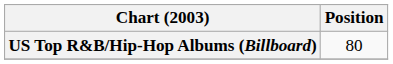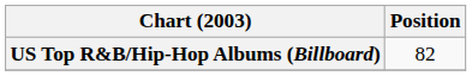US Top R&B/Hip-Hop Albums (Billboard) | Position: 80 -> 82
